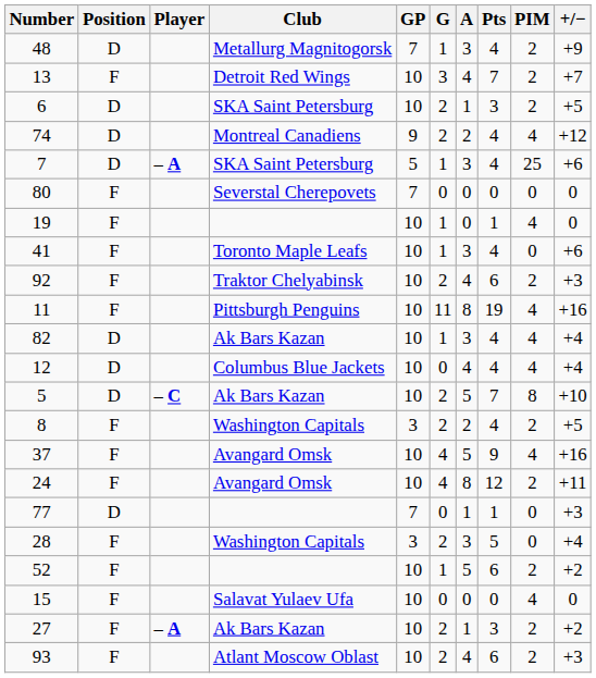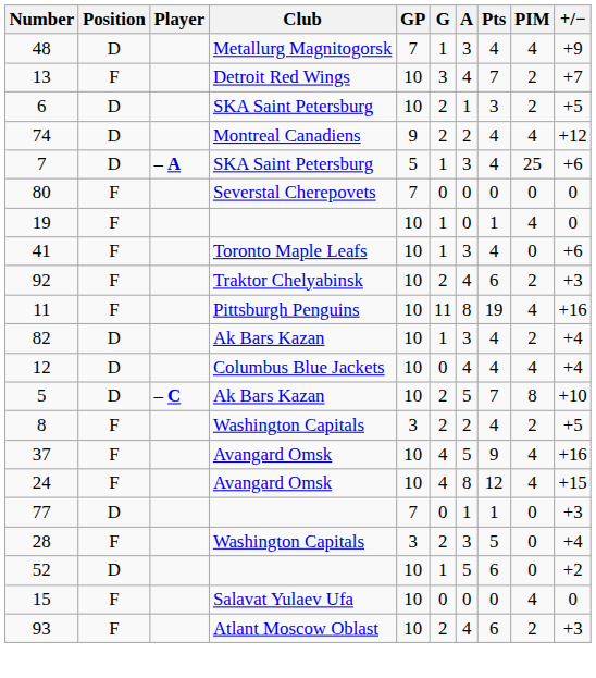48 | PIM: 2 -> 4
82 | PIM: 4 -> 2
24 | PIM: 2 -> 4
24 | +/−: +11 -> +15
52 | Position: F -> D
52 | PIM: 2 -> 0
- row: 27 | F | – A | Ak Bars Kazan | 10 | 2 | 1 | 3 | 2 | +2
